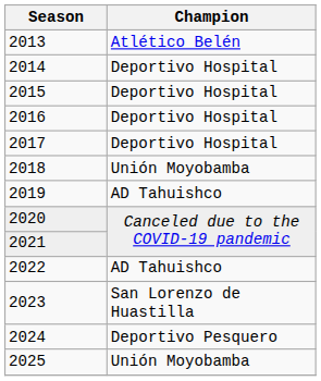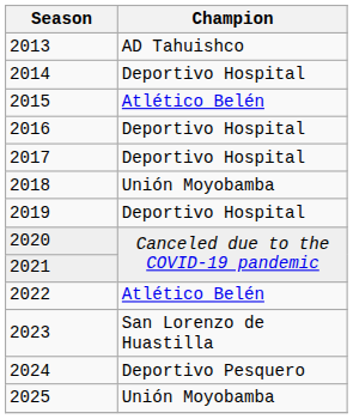2013 | Champion: Atlético Belén -> AD Tahuishco
2015 | Champion: Deportivo Hospital -> Atlético Belén
2019 | Champion: AD Tahuishco -> Deportivo Hospital
2022 | Champion: AD Tahuishco -> Atlético Belén
